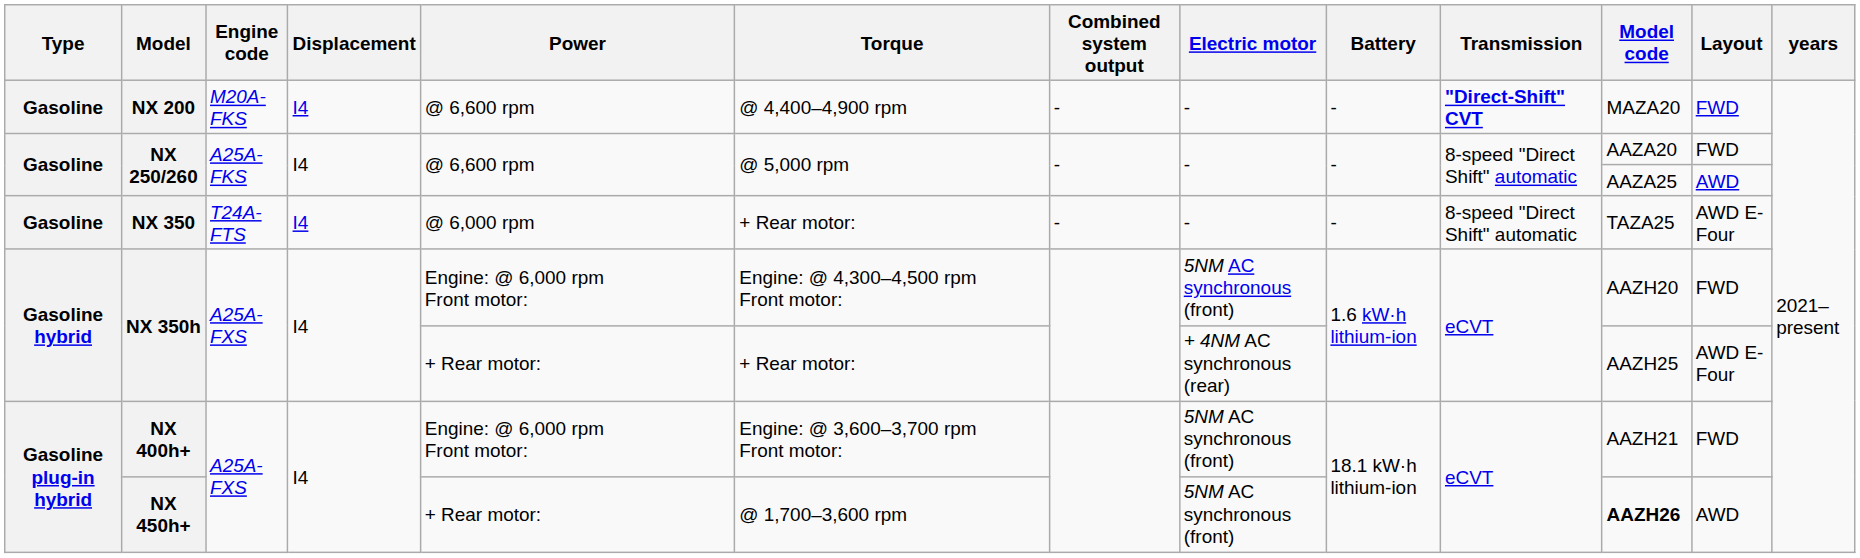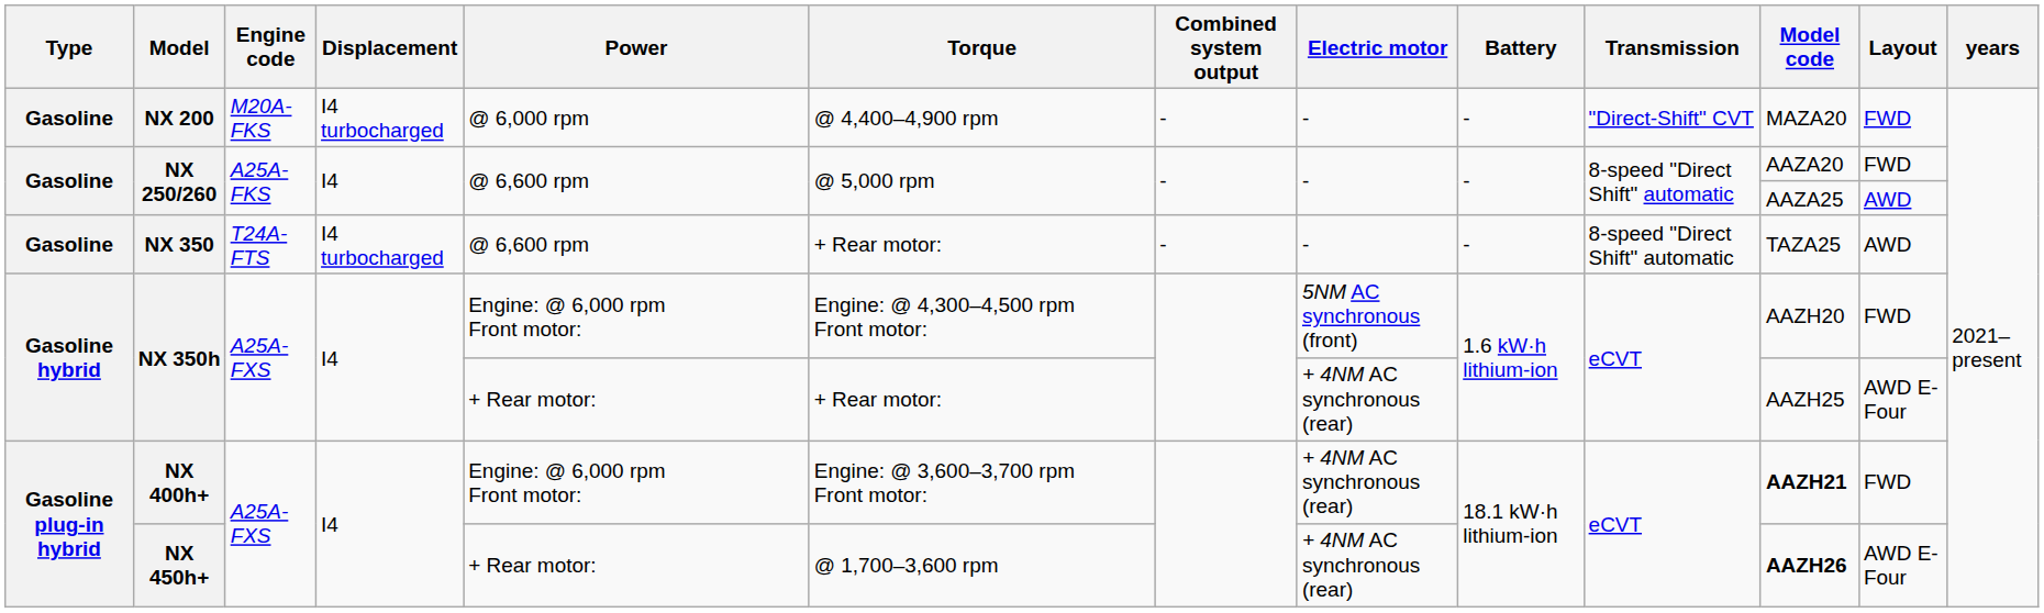NX 200 | Displacement: I4 -> I4 turbocharged
NX 200 | Power: @ 6,600 rpm -> @ 6,000 rpm
NX 200 | Transmission: bold -> normal
NX 350 | Displacement: I4 -> I4 turbocharged
NX 350 | Power: @ 6,000 rpm -> @ 6,600 rpm
NX 350 | Layout: AWD E-Four -> AWD
NX 400h+ | Electric motor: 5NM AC synchronous (front) -> + 4NM AC synchronous (rear)
NX 400h+ | Model code: normal -> bold
NX 450h+ | Electric motor: 5NM AC synchronous (front) -> + 4NM AC synchronous (rear)
NX 450h+ | Layout: AWD -> AWD E-Four
